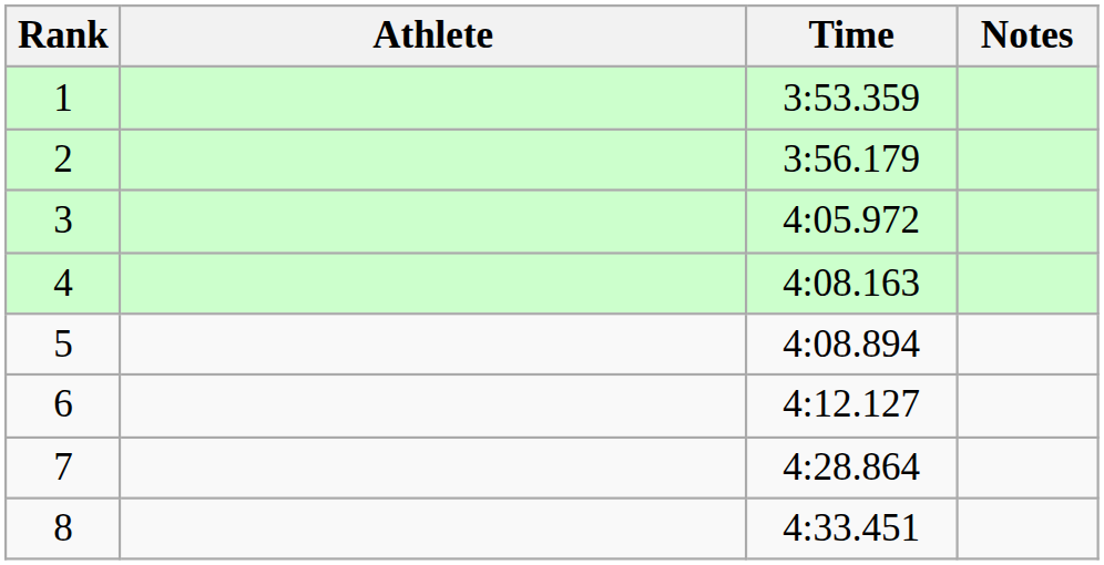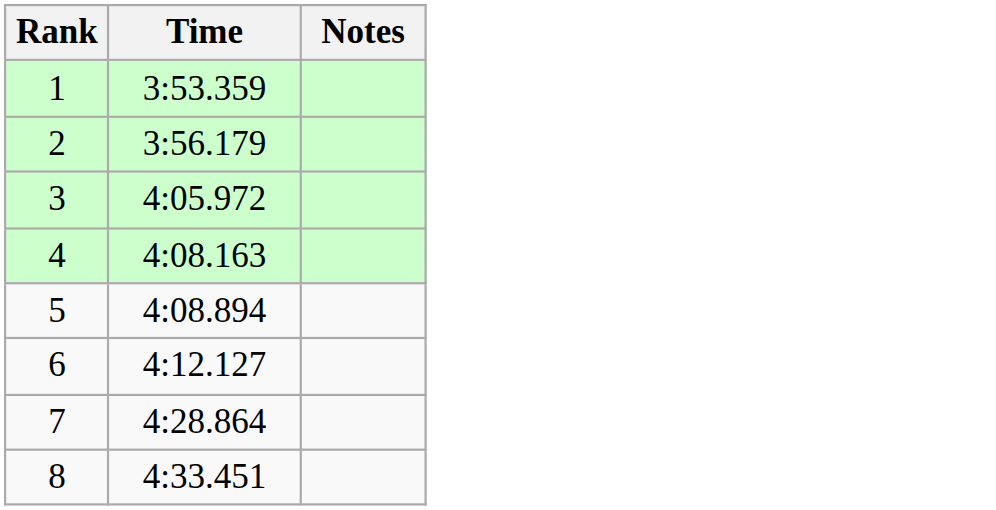- column: Athlete
